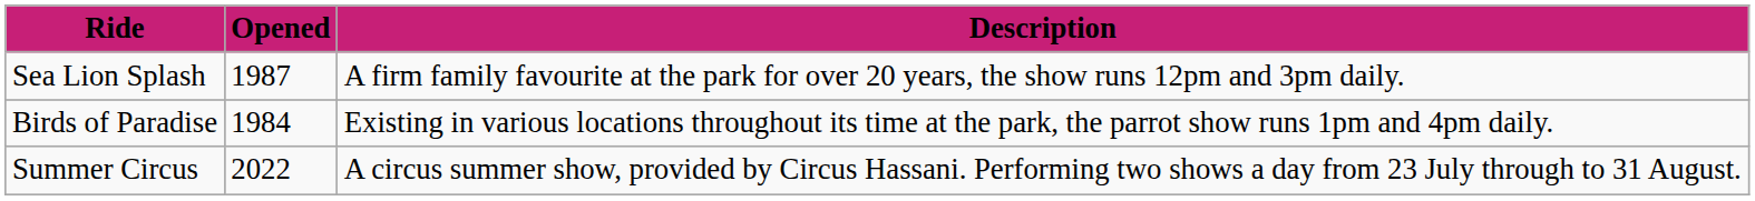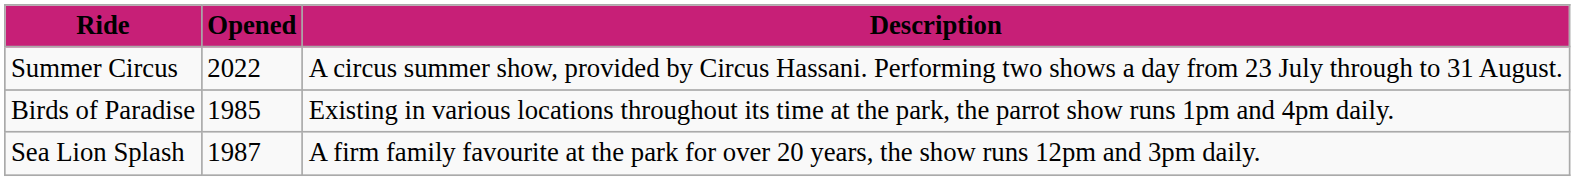rows swapped: Sea Lion Splash <-> Summer Circus
Birds of Paradise | Opened: 1984 -> 1985
